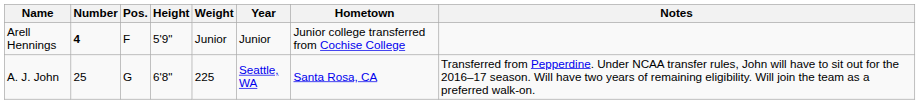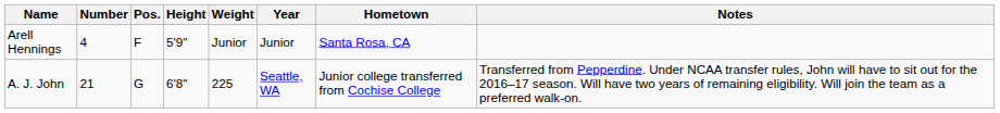Arell Hennings | Number: bold -> normal
Arell Hennings | Hometown: Junior college transferred from Cochise College -> Santa Rosa, CA
A. J. John | Number: 25 -> 21
A. J. John | Hometown: Santa Rosa, CA -> Junior college transferred from Cochise College
